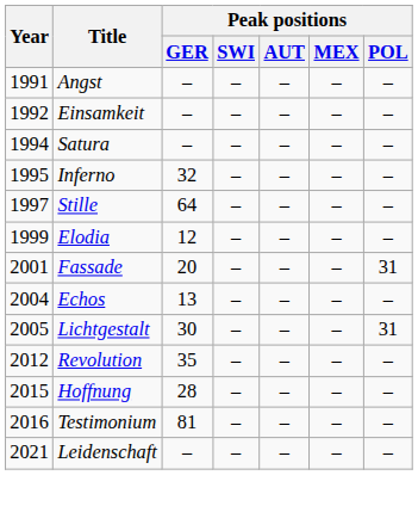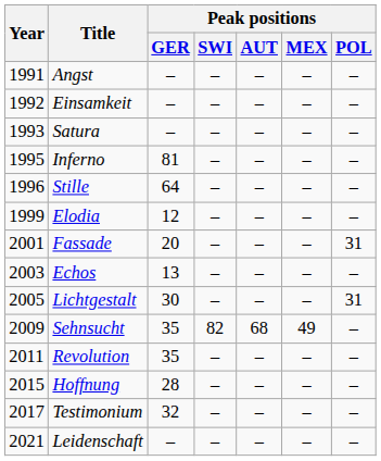Satura | Year: 1994 -> 1993
Inferno | Peak positions / GER: 32 -> 81
Stille | Year: 1997 -> 1996
Echos | Year: 2004 -> 2003
+ row: 2009 | Sehnsucht | 35 | 82 | 68 | 49 | –
Revolution | Year: 2012 -> 2011
Testimonium | Year: 2016 -> 2017
Testimonium | Peak positions / GER: 81 -> 32
